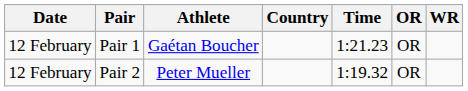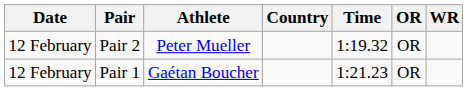rows swapped: Pair 1 <-> Pair 2
